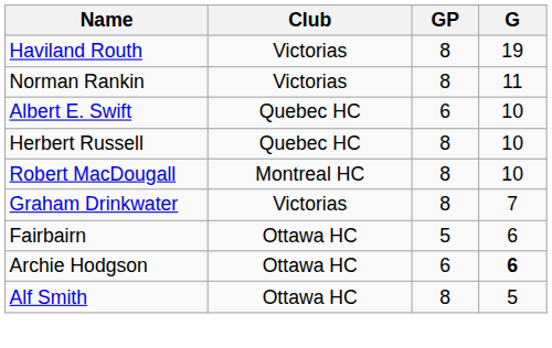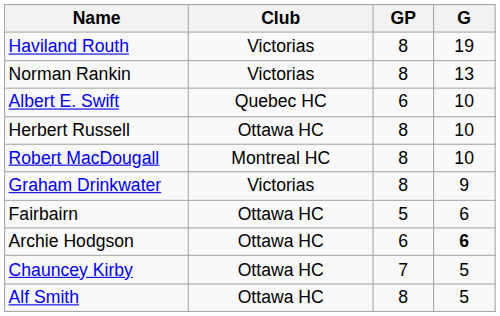Norman Rankin | G: 11 -> 13
Herbert Russell | Club: Quebec HC -> Ottawa HC
Graham Drinkwater | G: 7 -> 9
+ row: Chauncey Kirby | Ottawa HC | 7 | 5
